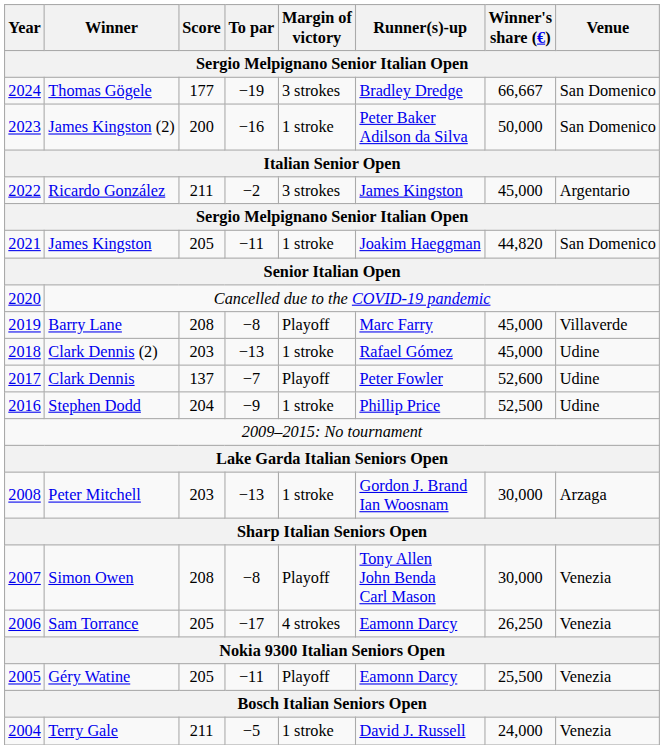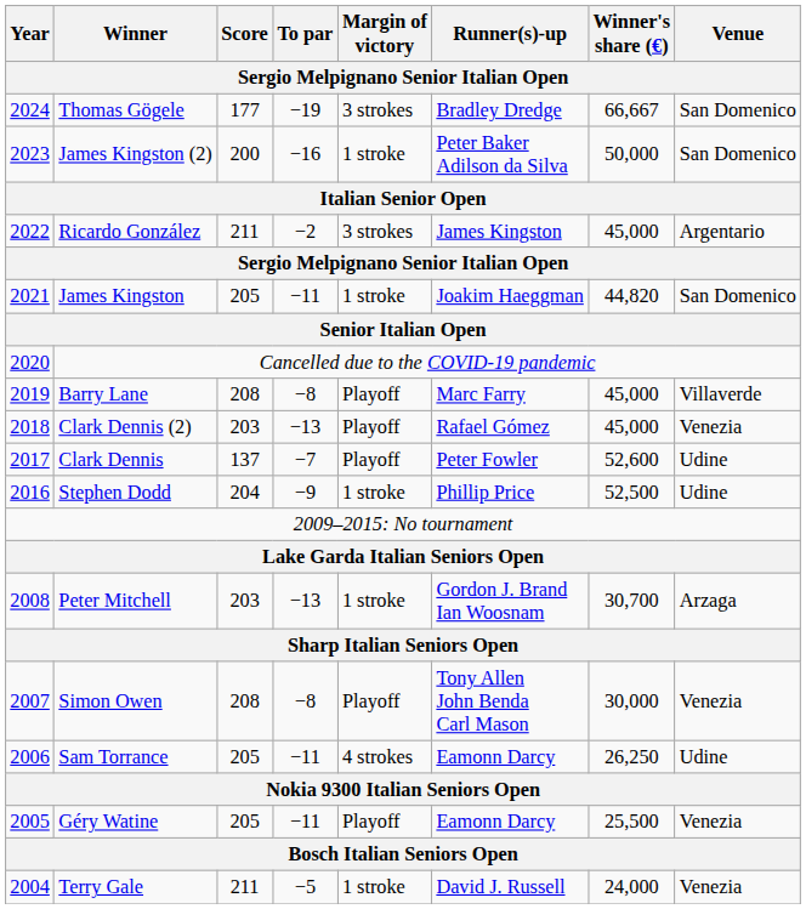Clark Dennis (2) | Margin of victory: 1 stroke -> Playoff
Clark Dennis (2) | Venue: Udine -> Venezia
Peter Mitchell | Winner's share (€): 30,000 -> 30,700
Sam Torrance | To par: −17 -> −11
Sam Torrance | Venue: Venezia -> Udine
